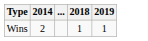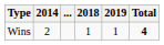+ column: Total | 4
